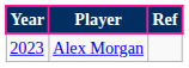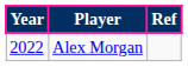Alex Morgan | Year: 2023 -> 2022
